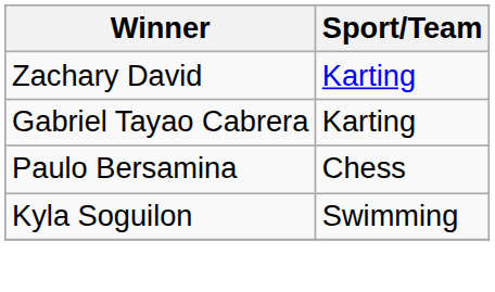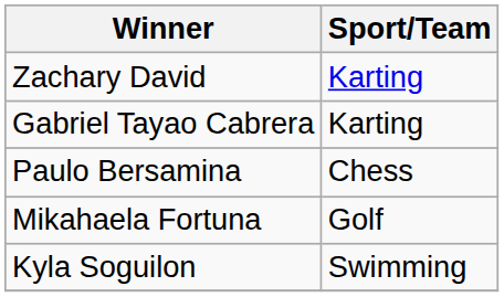+ row: Mikahaela Fortuna | Golf
